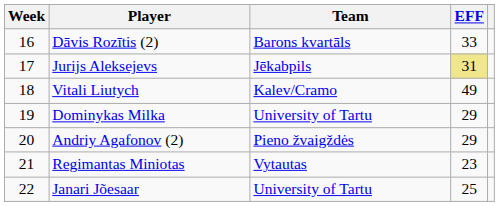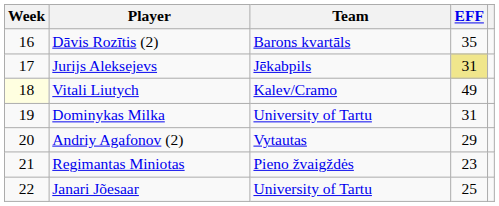Dāvis Rozītis (2) | EFF: 33 -> 35
Vitali Liutych | Week: no background -> lightyellow background
Dominykas Milka | EFF: 29 -> 31
Andriy Agafonov (2) | Team: Pieno žvaigždės -> Vytautas
Regimantas Miniotas | Team: Vytautas -> Pieno žvaigždės
